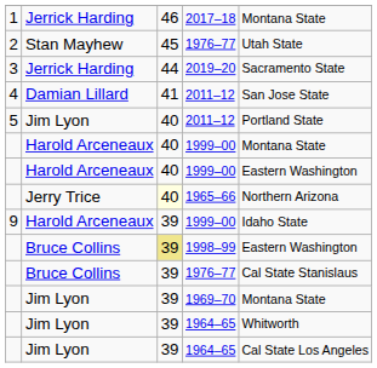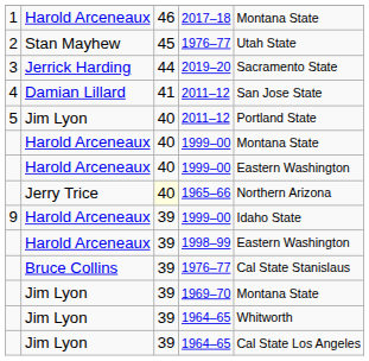2017–18 | column 2: Jerrick Harding -> Harold Arceneaux
1998–99 | column 2: Bruce Collins -> Harold Arceneaux
1998–99 | column 3: khaki background -> no background
